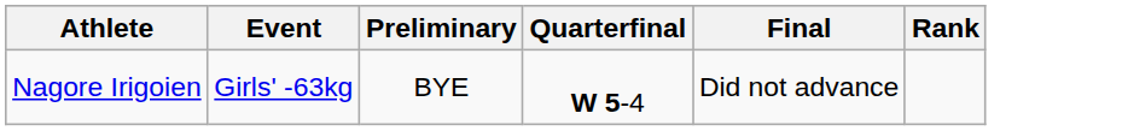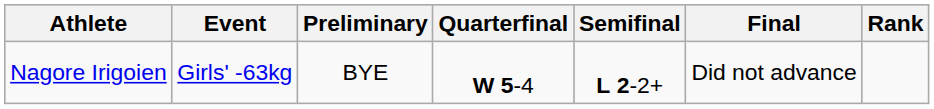+ column: Semifinal | L 2-2+
